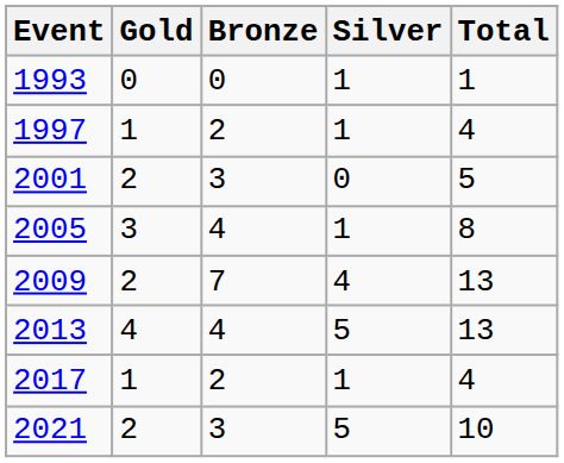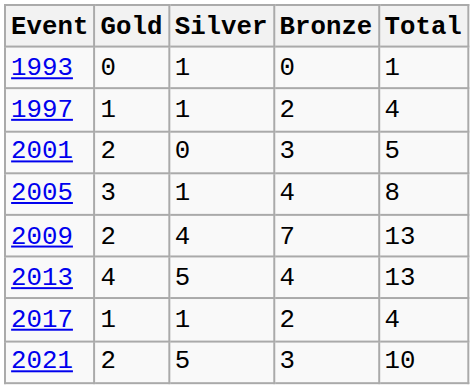columns swapped: Silver <-> Bronze
